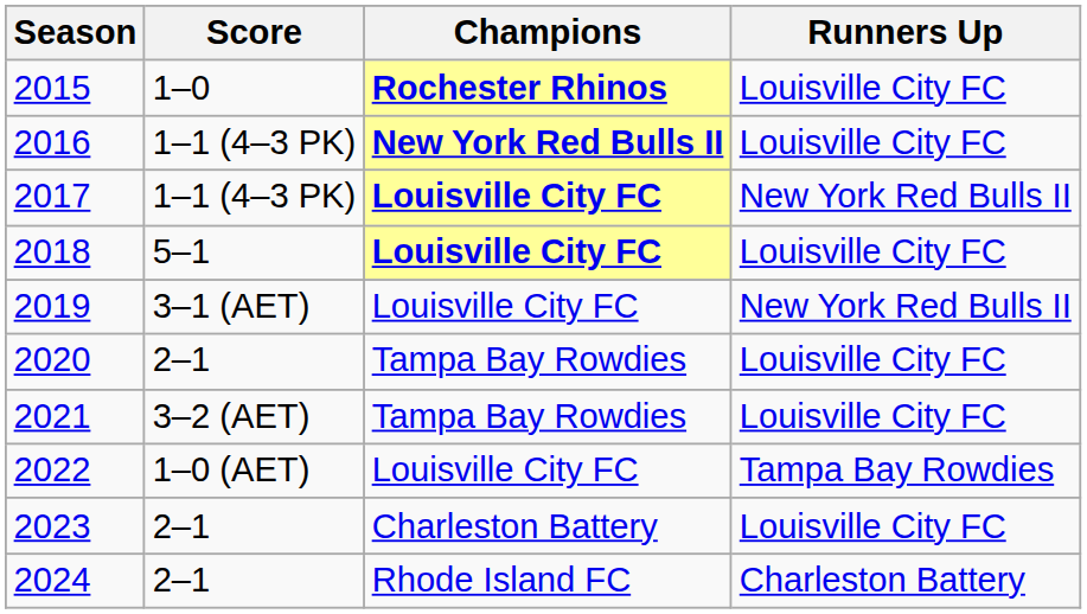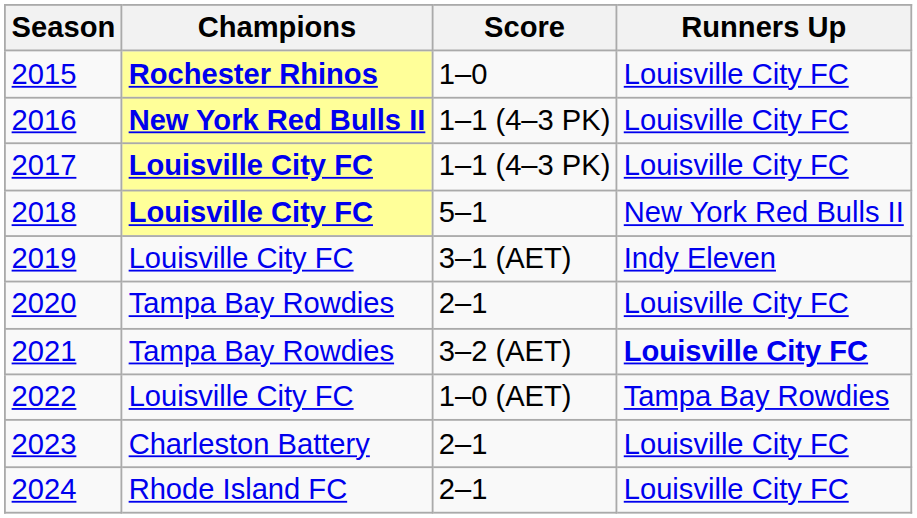columns swapped: Champions <-> Score
2017 | Runners Up: New York Red Bulls II -> Louisville City FC
2018 | Runners Up: Louisville City FC -> New York Red Bulls II
2019 | Runners Up: New York Red Bulls II -> Indy Eleven
2021 | Runners Up: normal -> bold
2024 | Runners Up: Charleston Battery -> Louisville City FC
